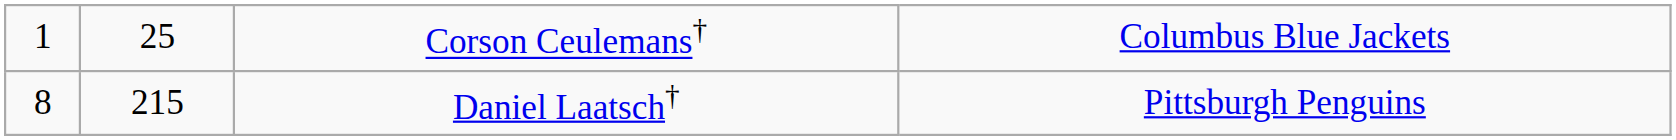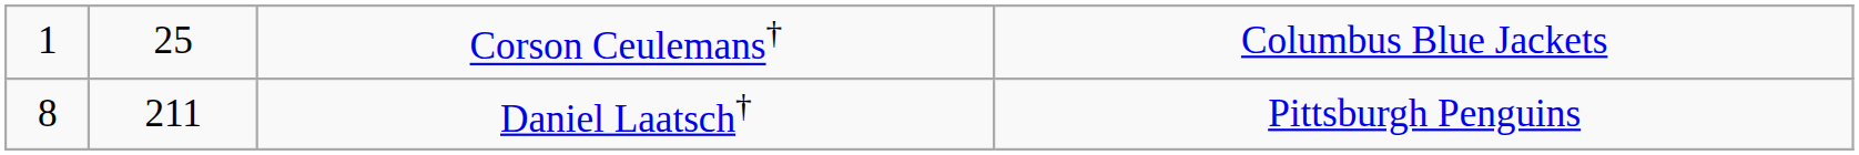Daniel Laatsch† | column 2: 215 -> 211
